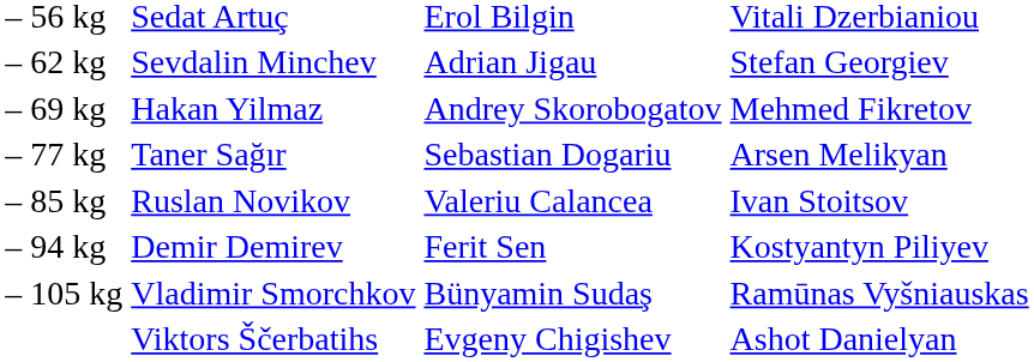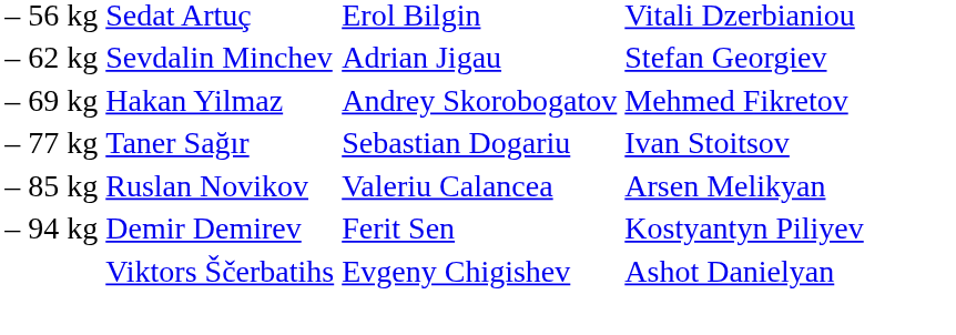– 77 kg | column 4: Arsen Melikyan -> Ivan Stoitsov
– 85 kg | column 4: Ivan Stoitsov -> Arsen Melikyan
- row: – 105 kg | Vladimir Smorchkov | Bünyamin Sudaş | Ramūnas Vyšniauskas
